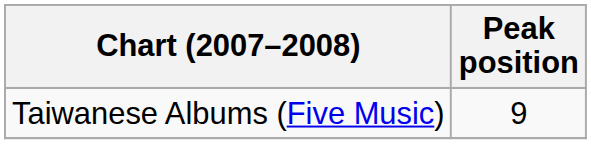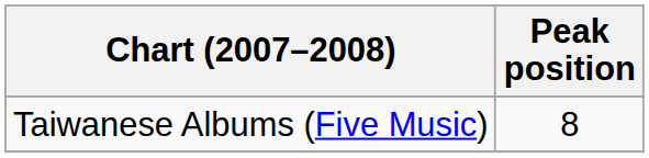Taiwanese Albums (Five Music) | Peak position: 9 -> 8
